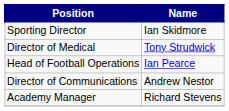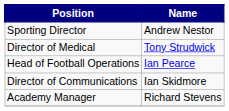Sporting Director | Name: Ian Skidmore -> Andrew Nestor
Director of Communications | Name: Andrew Nestor -> Ian Skidmore
